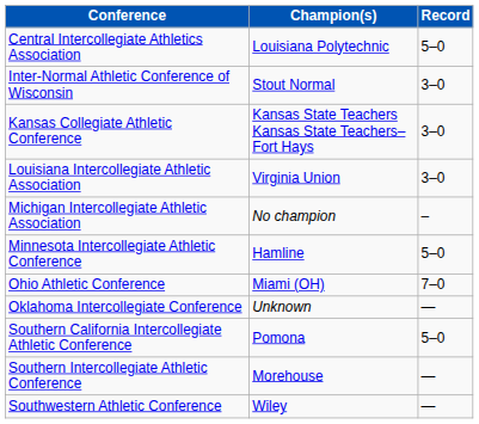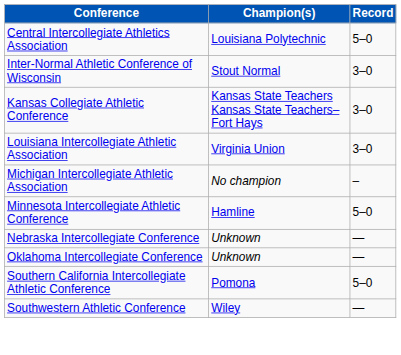+ row: Nebraska Intercollegiate Conference | Unknown | —
- row: Ohio Athletic Conference | Miami (OH) | 7–0
- row: Southern Intercollegiate Athletic Conference | Morehouse | —
